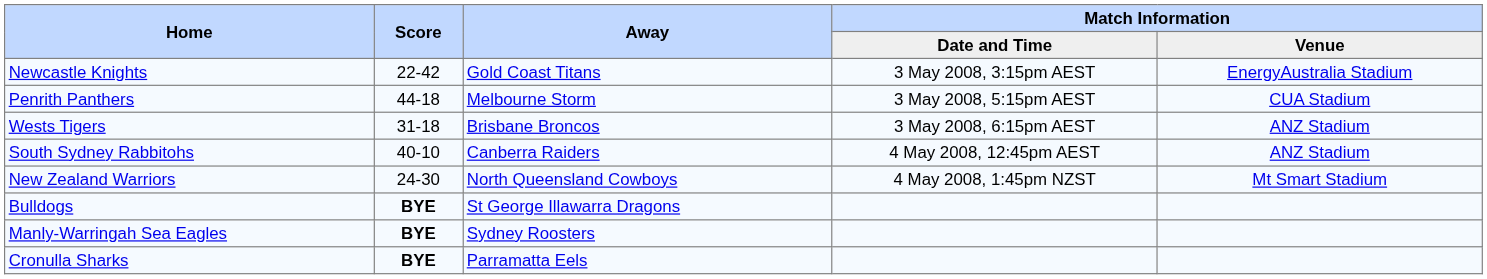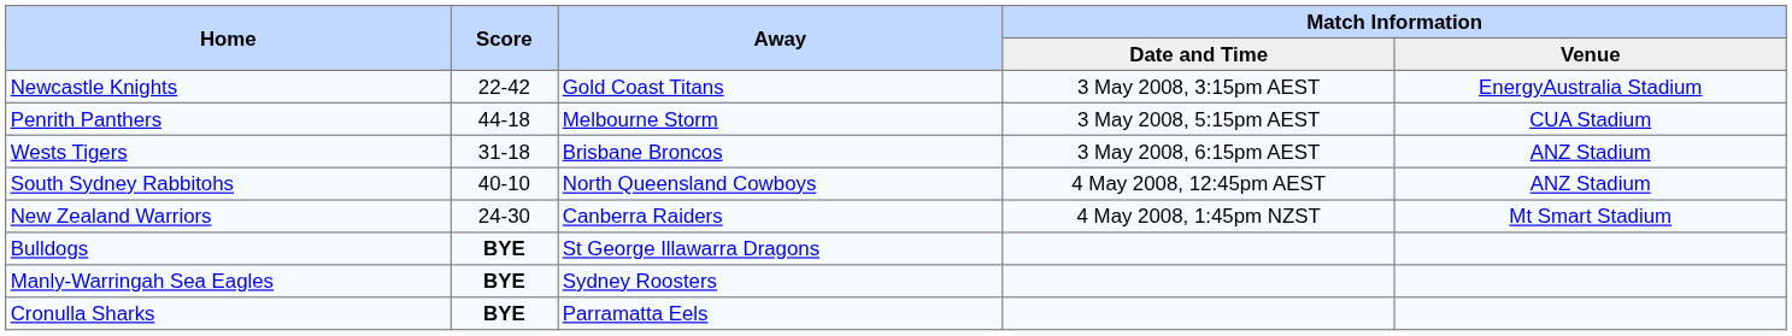South Sydney Rabbitohs | Away: Canberra Raiders -> North Queensland Cowboys
New Zealand Warriors | Away: North Queensland Cowboys -> Canberra Raiders
